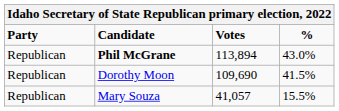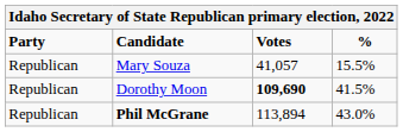rows swapped: Phil McGrane <-> Mary Souza
Dorothy Moon | Votes: normal -> bold
